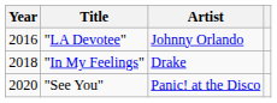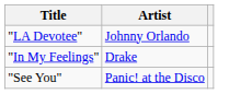- column: Year | 2016 | 2018 | 2020
